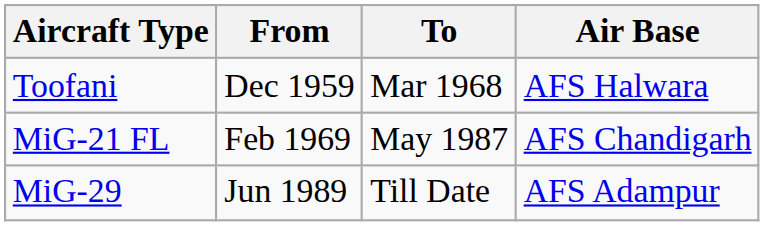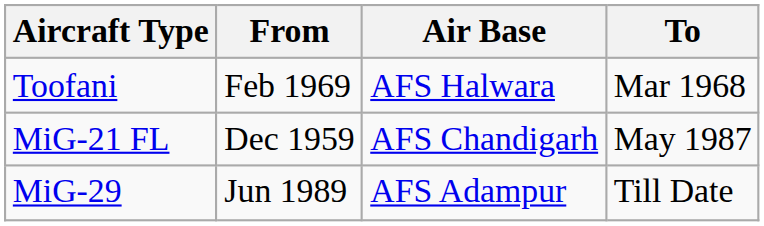columns swapped: To <-> Air Base
Toofani | From: Dec 1959 -> Feb 1969
MiG-21 FL | From: Feb 1969 -> Dec 1959
